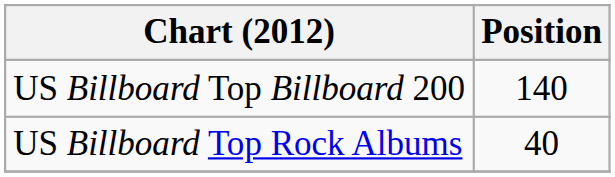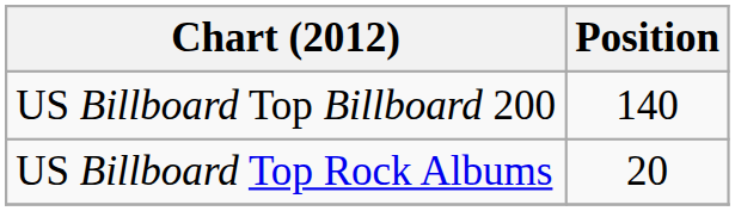US Billboard Top Rock Albums | Position: 40 -> 20
